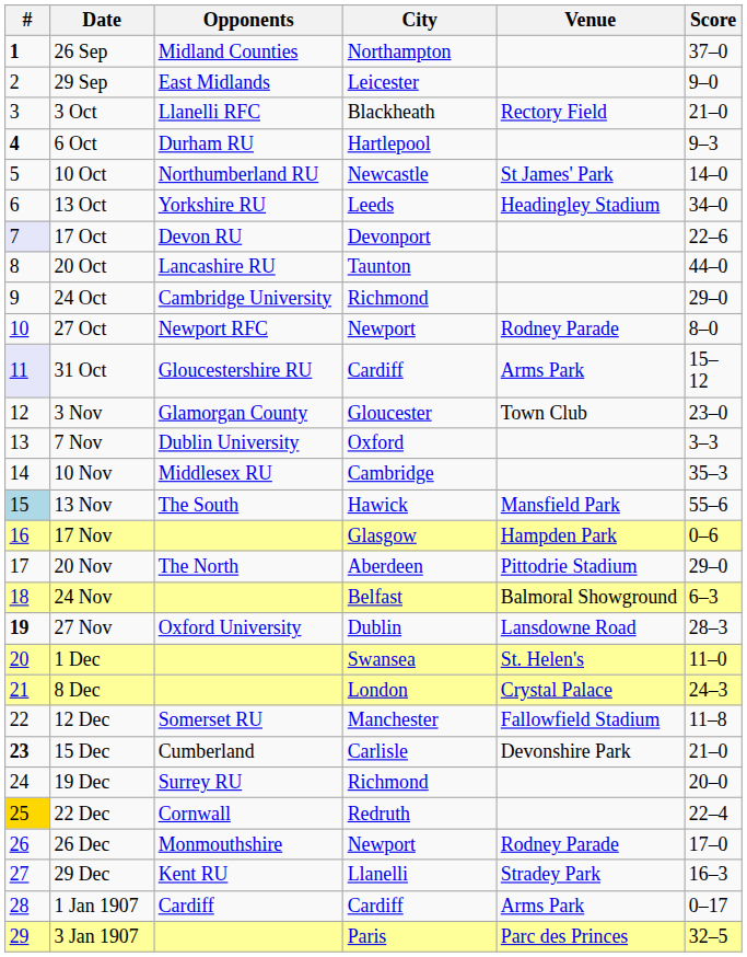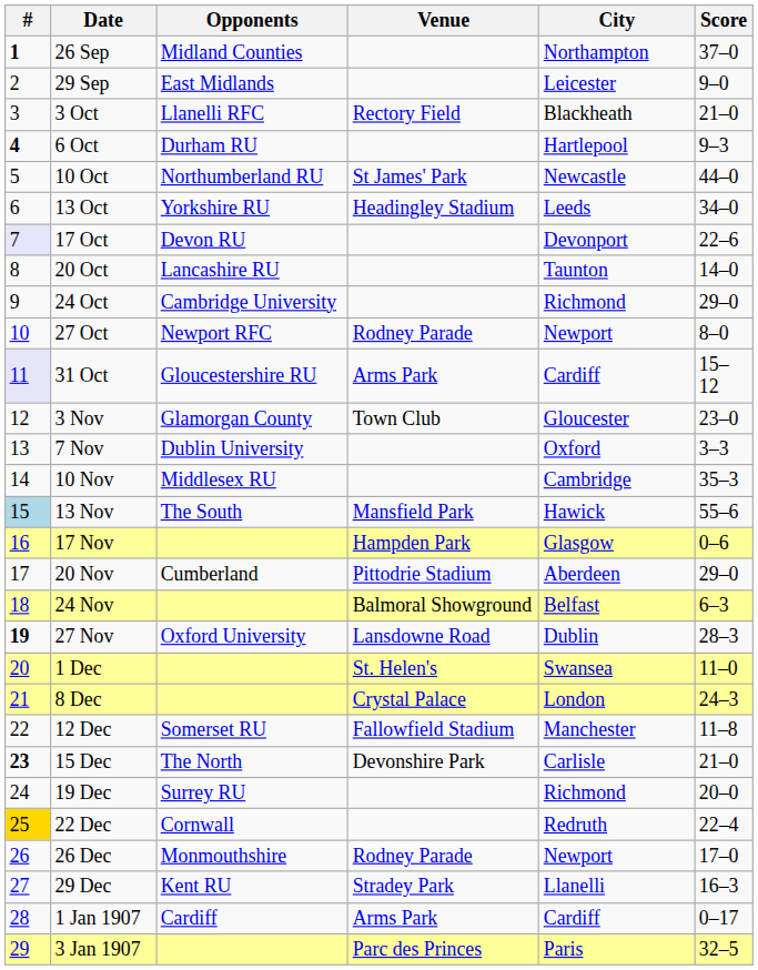columns swapped: City <-> Venue
10 Oct | Score: 14–0 -> 44–0
20 Oct | Score: 44–0 -> 14–0
20 Nov | Opponents: The North -> Cumberland
15 Dec | Opponents: Cumberland -> The North
